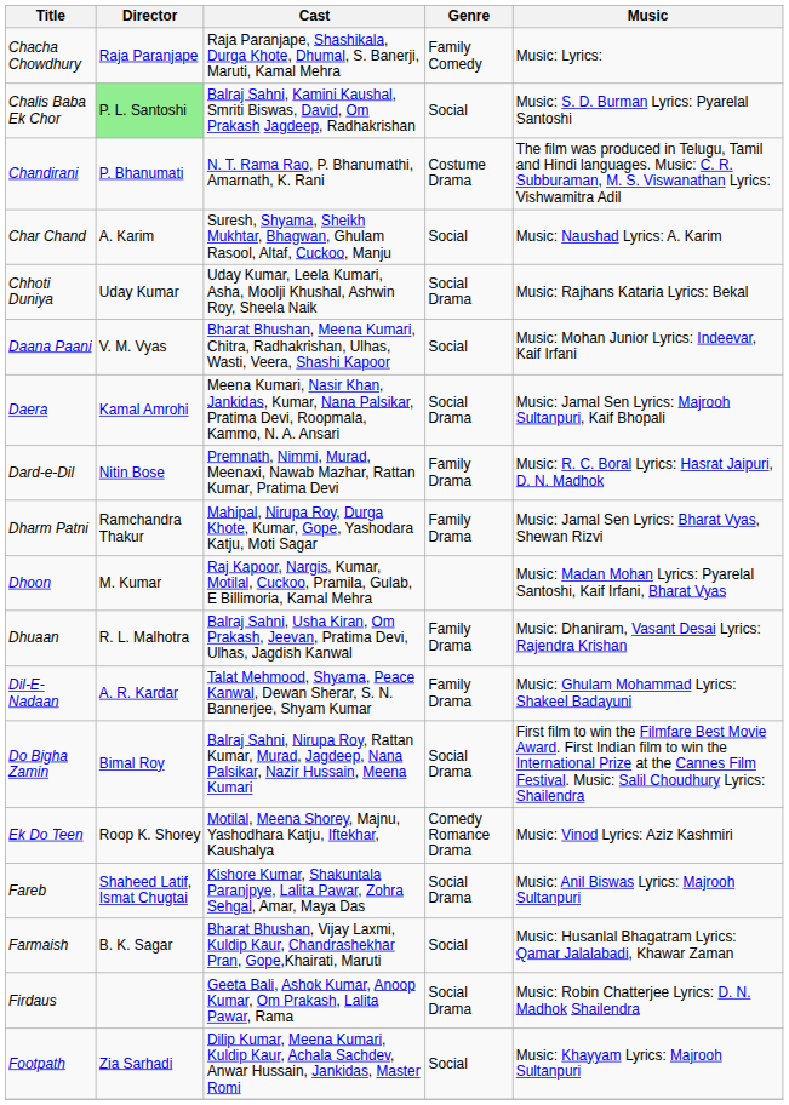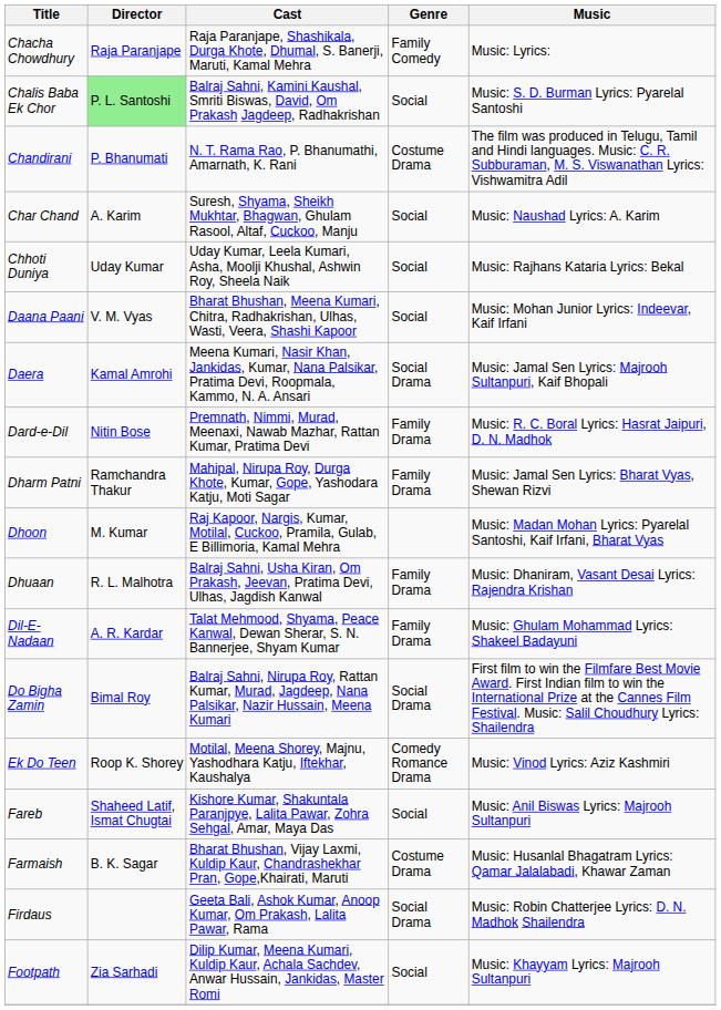Chhoti Duniya | Genre: Social Drama -> Social
Fareb | Genre: Social Drama -> Social
Farmaish | Genre: Social -> Costume Drama
